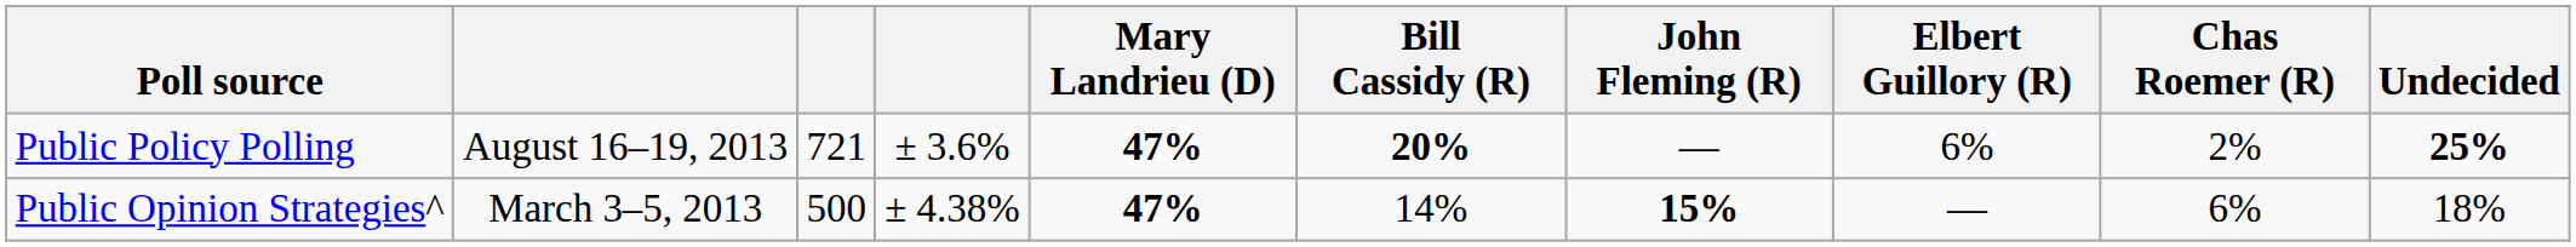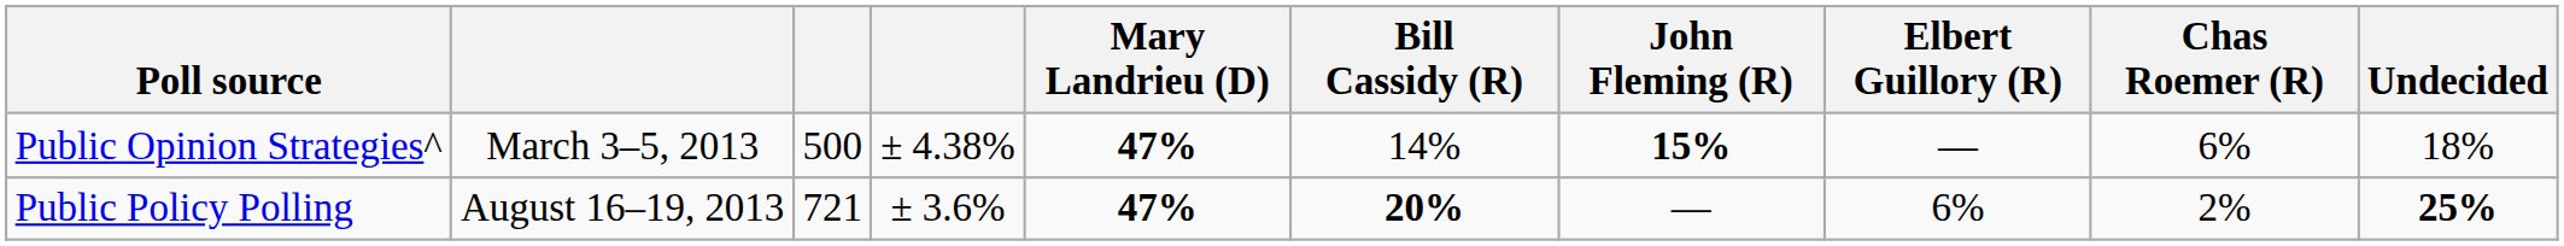rows swapped: Public Policy Polling <-> Public Opinion Strategies^
